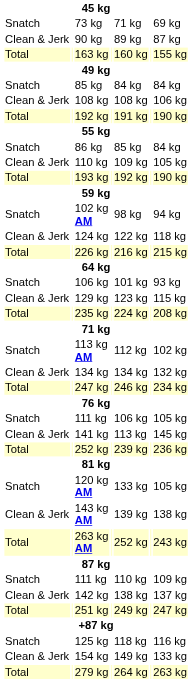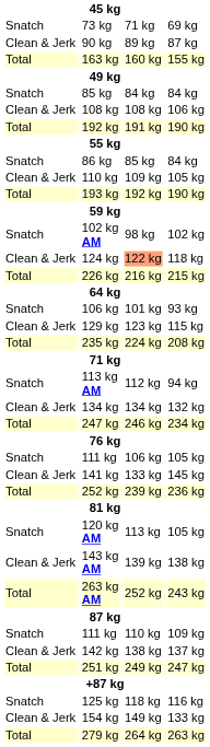102 kg AM | column 7: 94 kg -> 102 kg
124 kg | column 5: no background -> lightsalmon background
113 kg AM | column 7: 102 kg -> 94 kg
141 kg | column 5: 113 kg -> 133 kg
120 kg AM | column 5: 133 kg -> 113 kg
